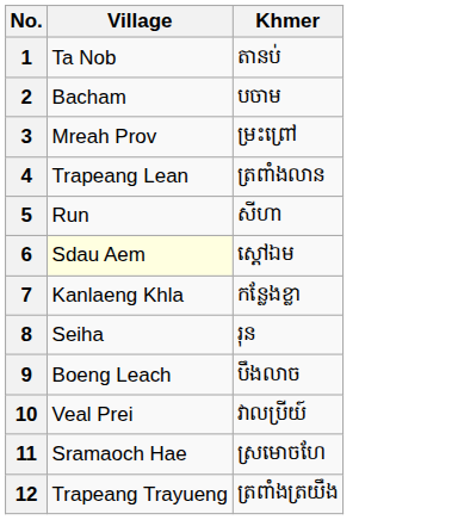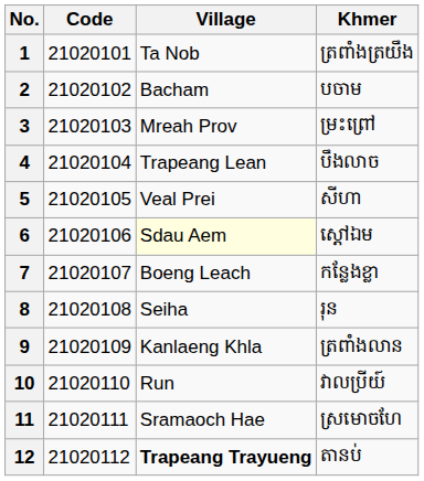+ column: Code | 21020101 | 21020102 | 21020103 | 21020104 | 21020105 | 21020106 | 21020107 | 21020108 | 21020109 | 21020110 | 21020111 | 21020112
1 | Khmer: តានប់ -> ត្រពាំងត្រយឹង
4 | Khmer: ត្រពាំងលាន -> បឹងលាច
5 | Village: Run -> Veal Prei
7 | Village: Kanlaeng Khla -> Boeng Leach
9 | Village: Boeng Leach -> Kanlaeng Khla
9 | Khmer: បឹងលាច -> ត្រពាំងលាន
10 | Village: Veal Prei -> Run
12 | Village: normal -> bold
12 | Khmer: ត្រពាំងត្រយឹង -> តានប់
